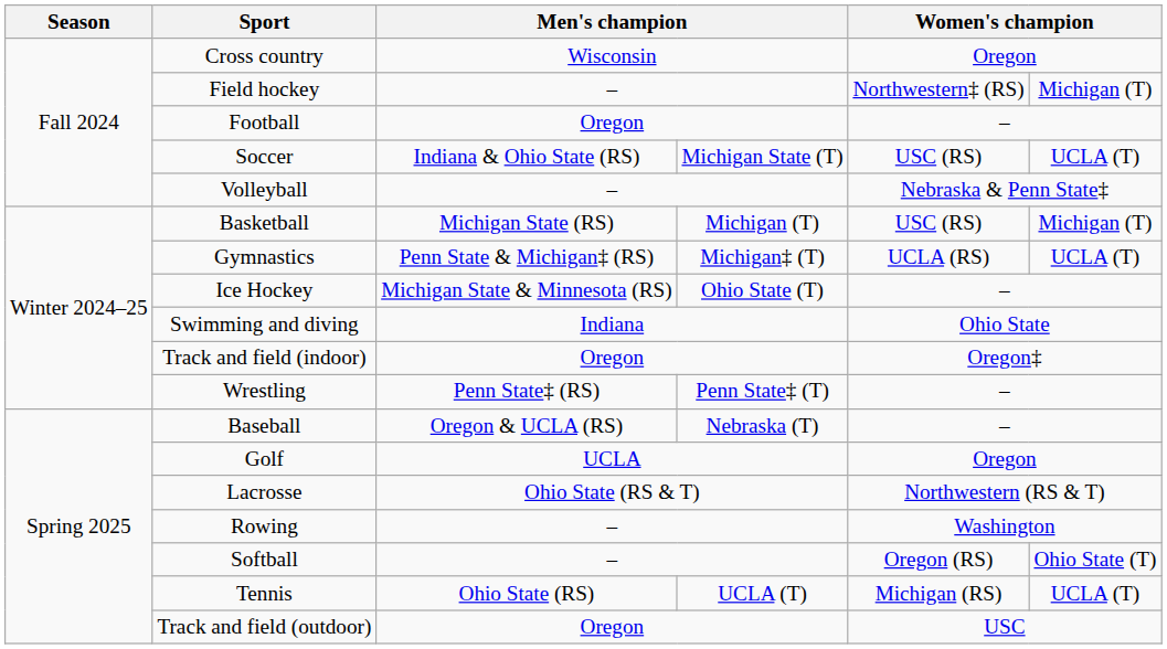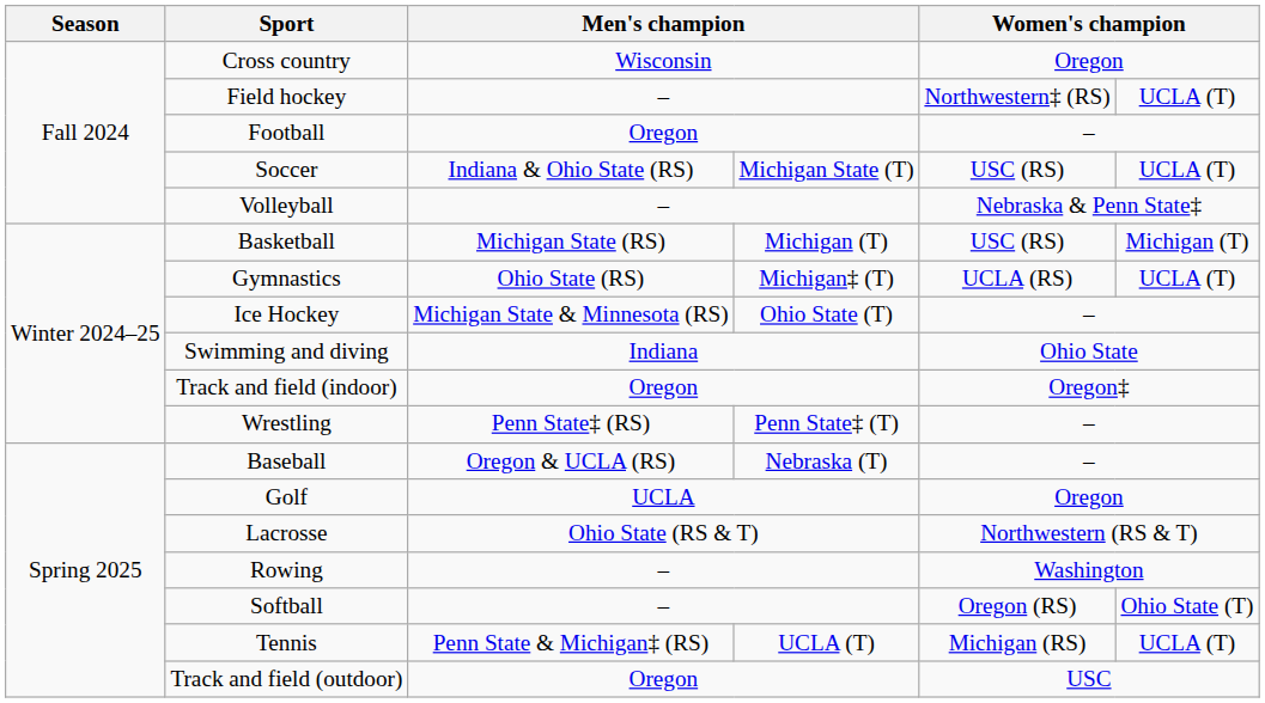Field hockey | column 6: Michigan (T) -> UCLA (T)
Gymnastics | column 3: Penn State & Michigan‡ (RS) -> Ohio State (RS)
Tennis | column 3: Ohio State (RS) -> Penn State & Michigan‡ (RS)
